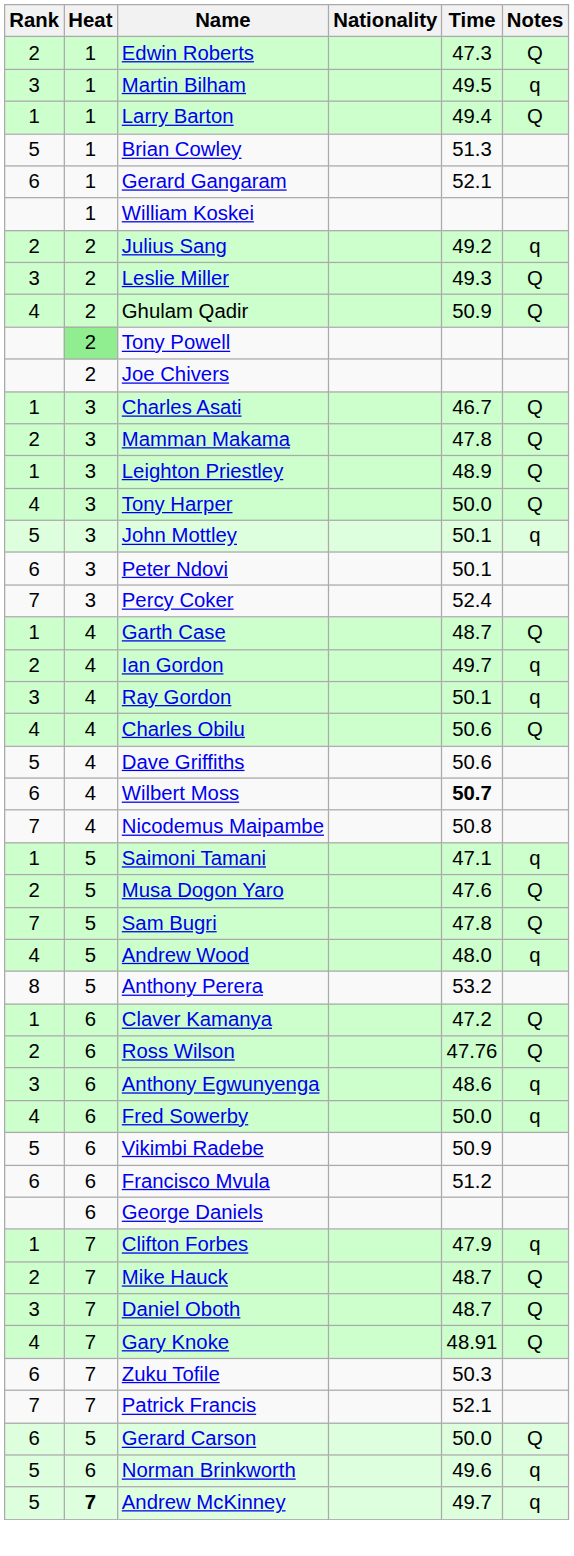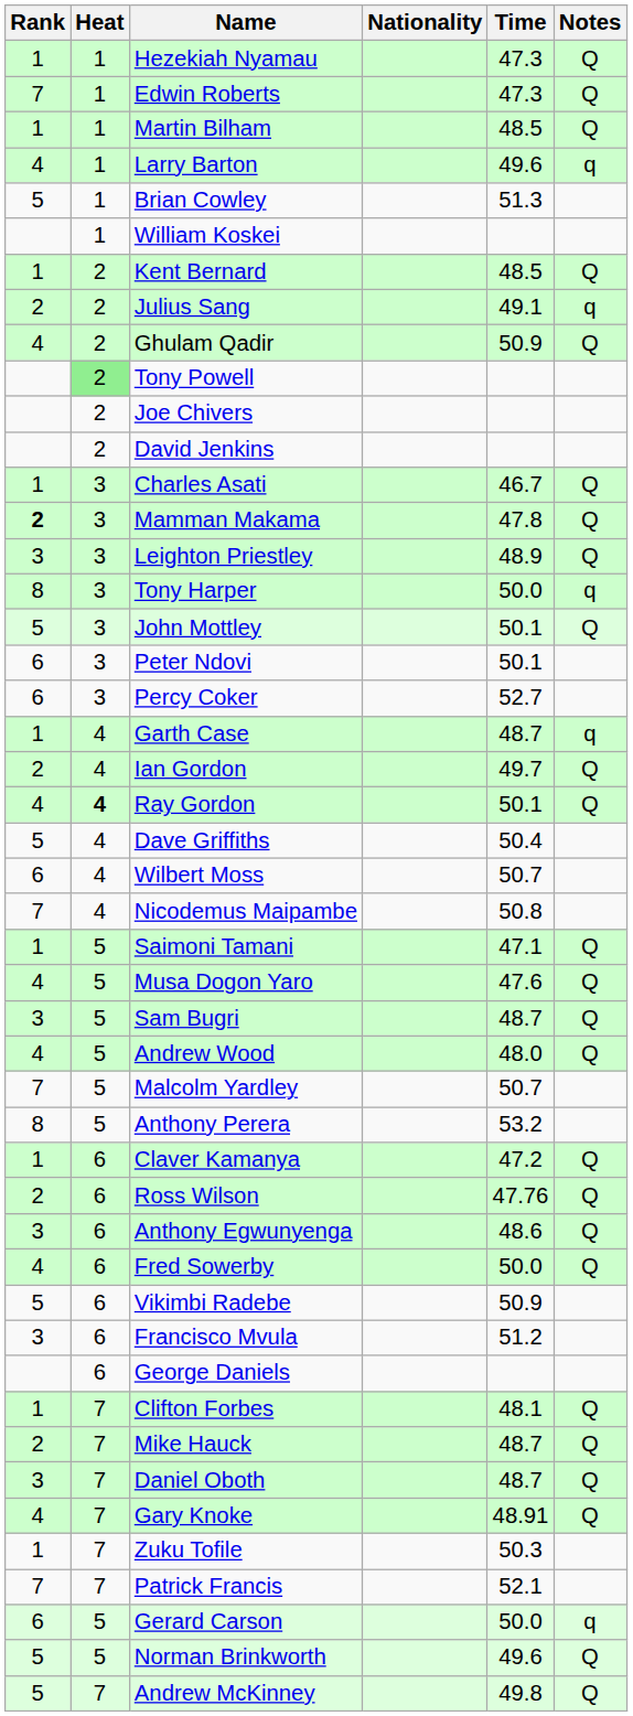+ row: 1 | 1 | Hezekiah Nyamau | 47.3 | Q
Edwin Roberts | Rank: 2 -> 7
Martin Bilham | Rank: 3 -> 1
Martin Bilham | Time: 49.5 -> 48.5
Martin Bilham | Notes: q -> Q
Larry Barton | Rank: 1 -> 4
Larry Barton | Time: 49.4 -> 49.6
Larry Barton | Notes: Q -> q
- row: 6 | 1 | Gerard Gangaram | 52.1
+ row: 1 | 2 | Kent Bernard | 48.5 | Q
Julius Sang | Time: 49.2 -> 49.1
- row: 3 | 2 | Leslie Miller | 49.3 | Q
+ row: 2 | David Jenkins
Mamman Makama | Rank: normal -> bold
Leighton Priestley | Rank: 1 -> 3
Tony Harper | Rank: 4 -> 8
Tony Harper | Notes: Q -> q
John Mottley | Notes: q -> Q
Percy Coker | Rank: 7 -> 6
Percy Coker | Time: 52.4 -> 52.7
Garth Case | Notes: Q -> q
Ian Gordon | Notes: q -> Q
Ray Gordon | Rank: 3 -> 4
Ray Gordon | Heat: normal -> bold
Ray Gordon | Notes: q -> Q
- row: 4 | 4 | Charles Obilu | 50.6 | Q
Dave Griffiths | Time: 50.6 -> 50.4
Wilbert Moss | Time: bold -> normal
Saimoni Tamani | Notes: q -> Q
Musa Dogon Yaro | Rank: 2 -> 4
Sam Bugri | Rank: 7 -> 3
Sam Bugri | Time: 47.8 -> 48.7
Andrew Wood | Notes: q -> Q
+ row: 7 | 5 | Malcolm Yardley | 50.7
Anthony Egwunyenga | Notes: q -> Q
Fred Sowerby | Notes: q -> Q
Francisco Mvula | Rank: 6 -> 3
Clifton Forbes | Time: 47.9 -> 48.1
Clifton Forbes | Notes: q -> Q
Zuku Tofile | Rank: 6 -> 1
Gerard Carson | Notes: Q -> q
Norman Brinkworth | Heat: 6 -> 5
Norman Brinkworth | Notes: q -> Q
Andrew McKinney | Heat: bold -> normal
Andrew McKinney | Time: 49.7 -> 49.8
Andrew McKinney | Notes: q -> Q
